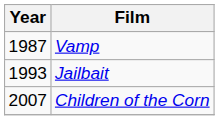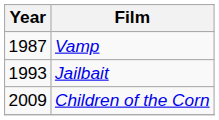Children of the Corn | Year: 2007 -> 2009
